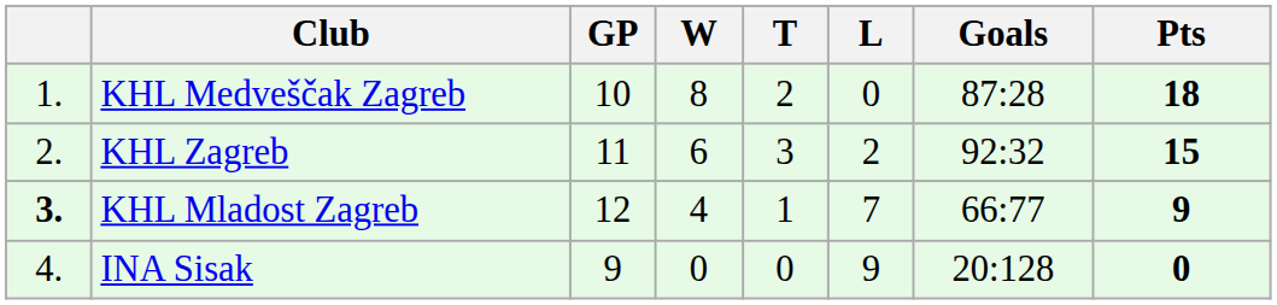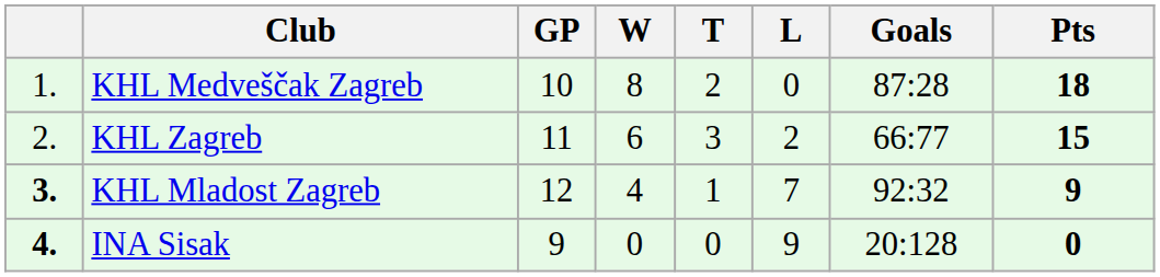KHL Zagreb | Goals: 92:32 -> 66:77
KHL Mladost Zagreb | Goals: 66:77 -> 92:32
INA Sisak | column 1: normal -> bold
